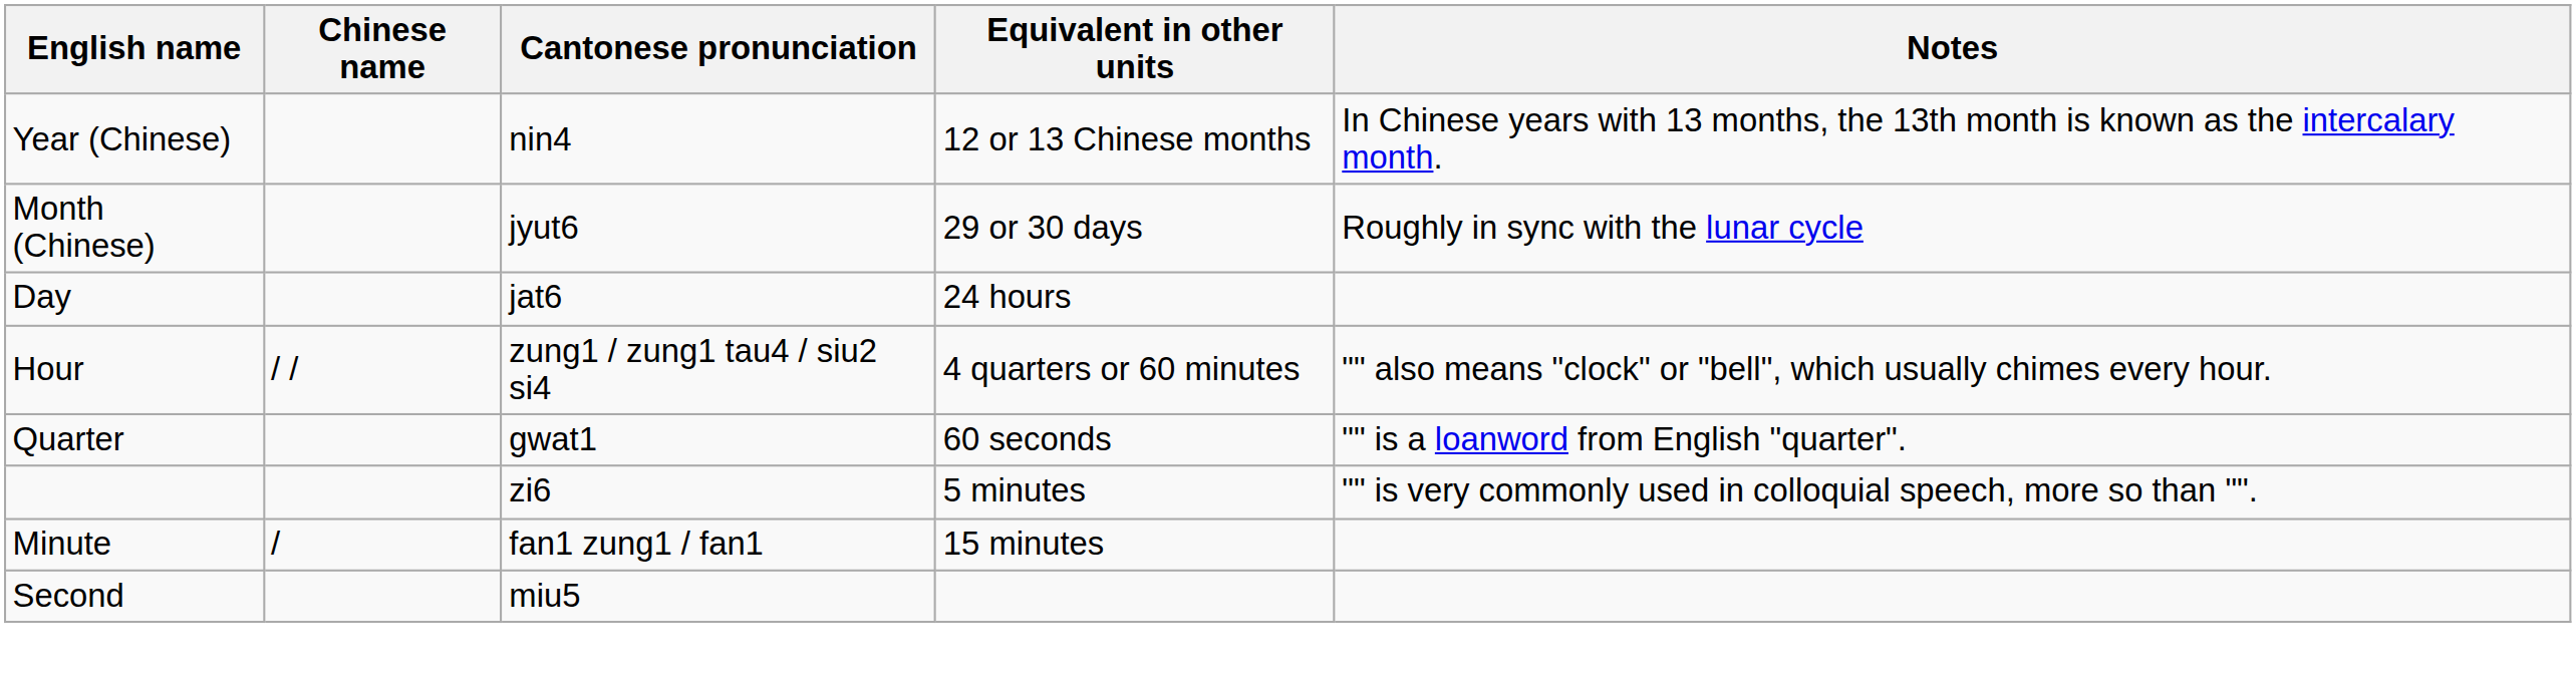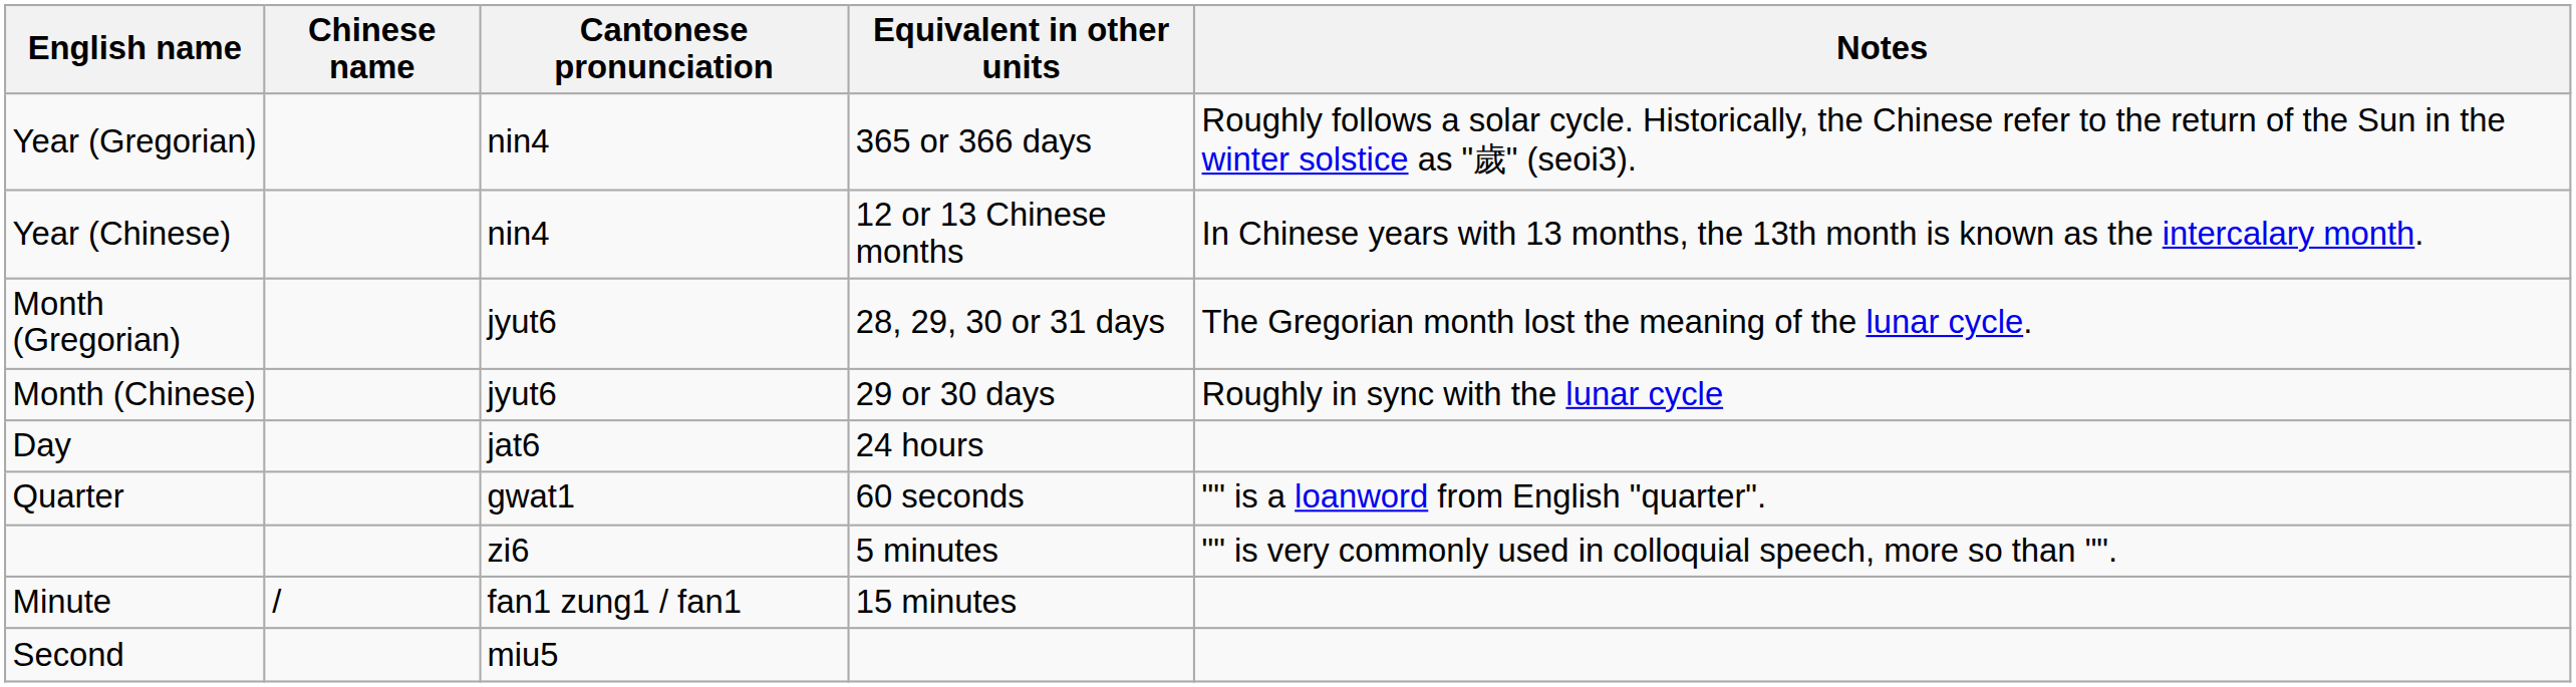+ row: Year (Gregorian) | nin4 | 365 or 366 days | Roughly follows a solar cycle. Historically, the Chinese refer to the return of the Sun in the winter solstice as "歲" (seoi3).
+ row: Month (Gregorian) | jyut6 | 28, 29, 30 or 31 days | The Gregorian month lost the meaning of the lunar cycle.
- row: Hour | / / | zung1 / zung1 tau4 / siu2 si4 | 4 quarters or 60 minutes | "" also means "clock" or "bell", which usually chimes every hour.
